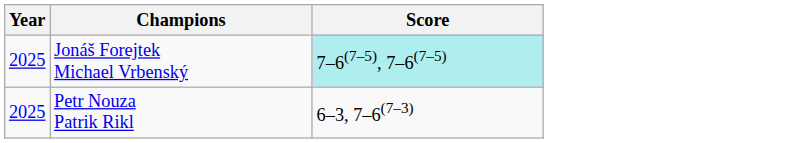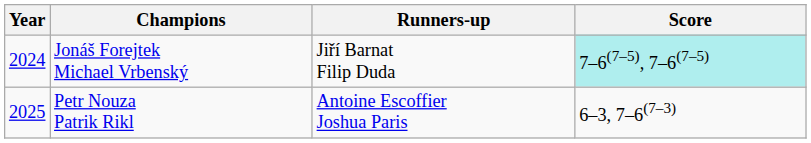+ column: Runners-up | Jiří Barnat Filip Duda | Antoine Escoffier Joshua Paris
Jonáš Forejtek Michael Vrbenský | Year: 2025 -> 2024
